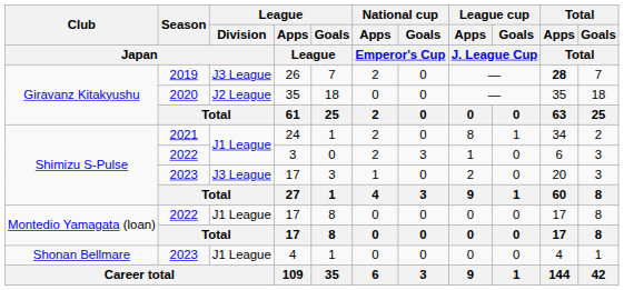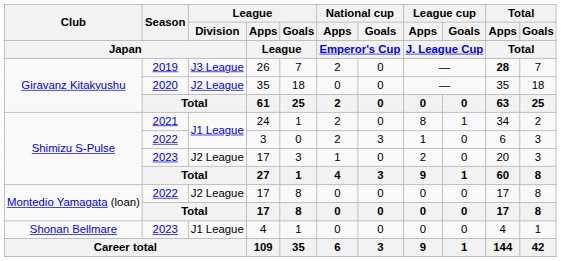2023 / 17 | League / Division / Japan: J3 League -> J2 League
2022 / 17 | League / Division / Japan: J1 League -> J2 League
